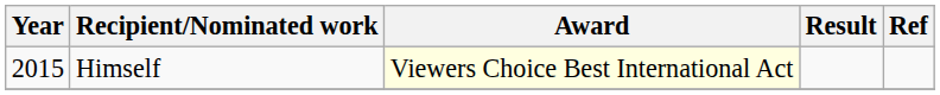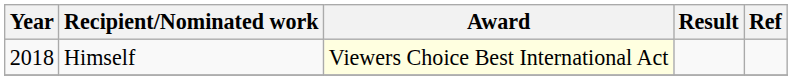Himself | Year: 2015 -> 2018
